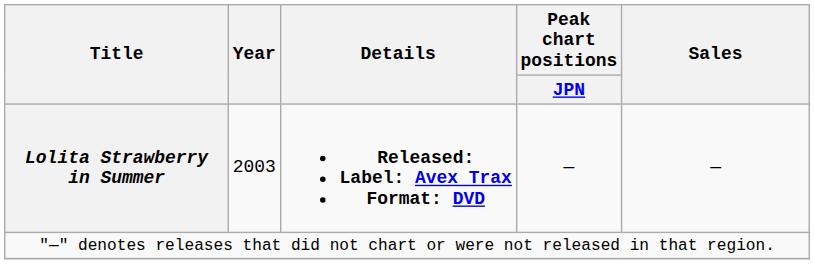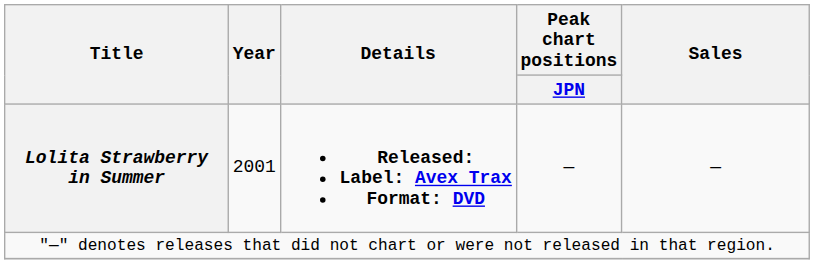Lolita Strawberry in Summer | Year: 2003 -> 2001
